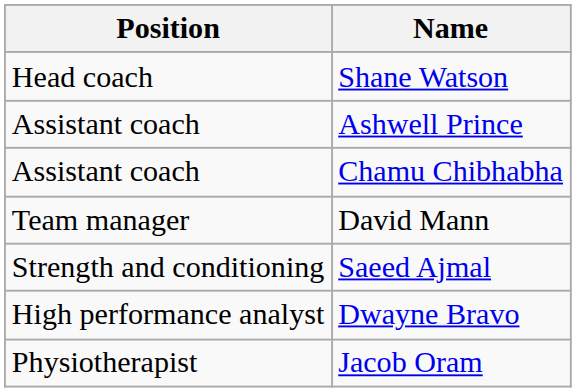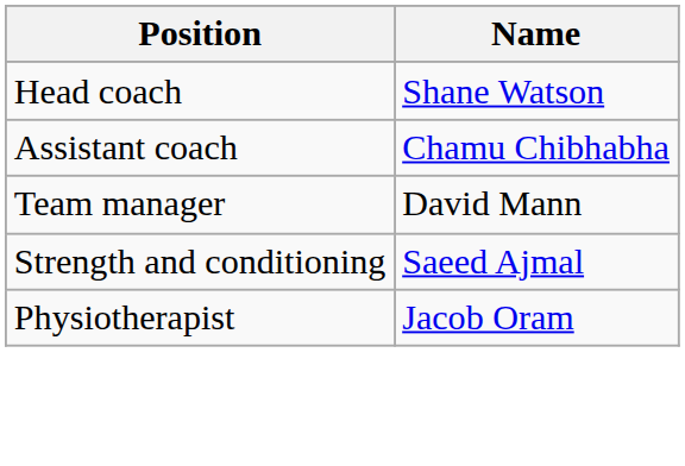- row: Assistant coach | Ashwell Prince
- row: High performance analyst | Dwayne Bravo
